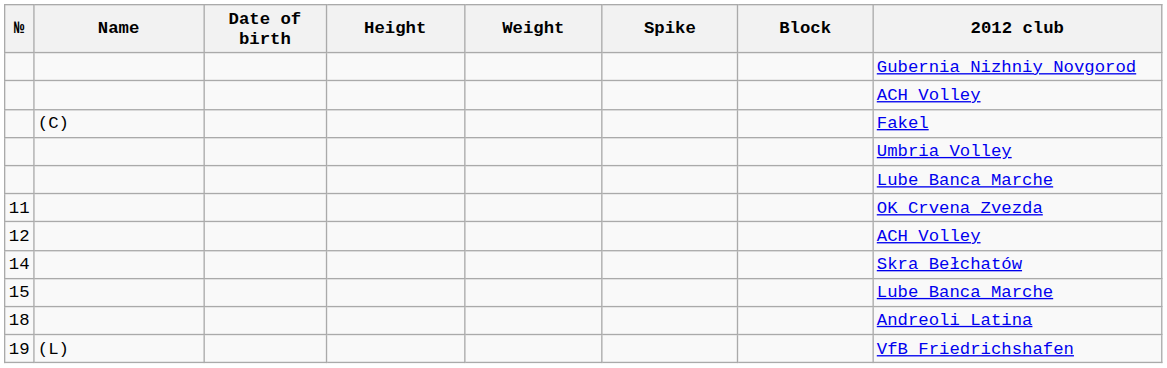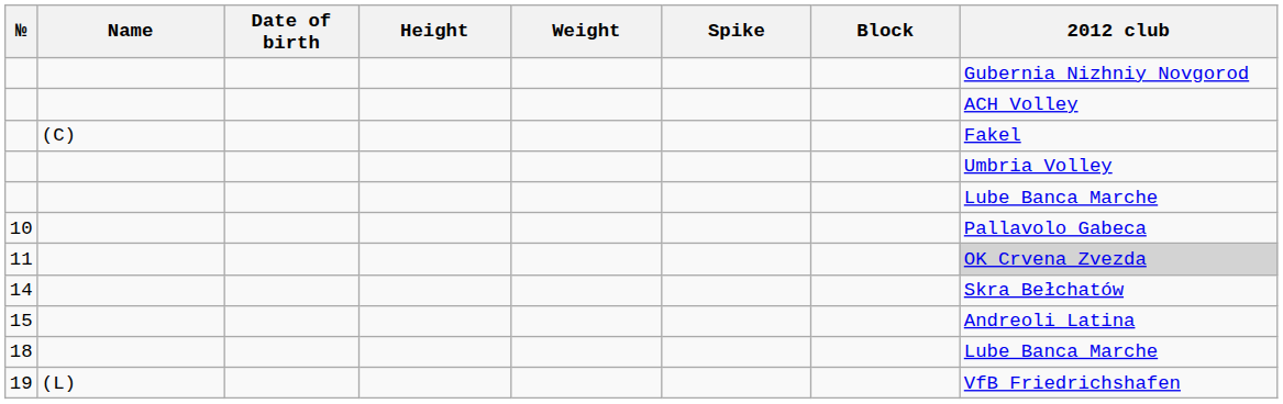+ row: 10 | Pallavolo Gabeca
11 | 2012 club: no background -> lightgrey background
- row: 12 | ACH Volley
15 | 2012 club: Lube Banca Marche -> Andreoli Latina
18 | 2012 club: Andreoli Latina -> Lube Banca Marche
